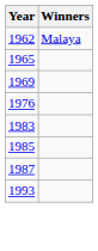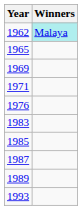1962 | Winners: no background -> paleturquoise background
+ row: 1971
+ row: 1989
